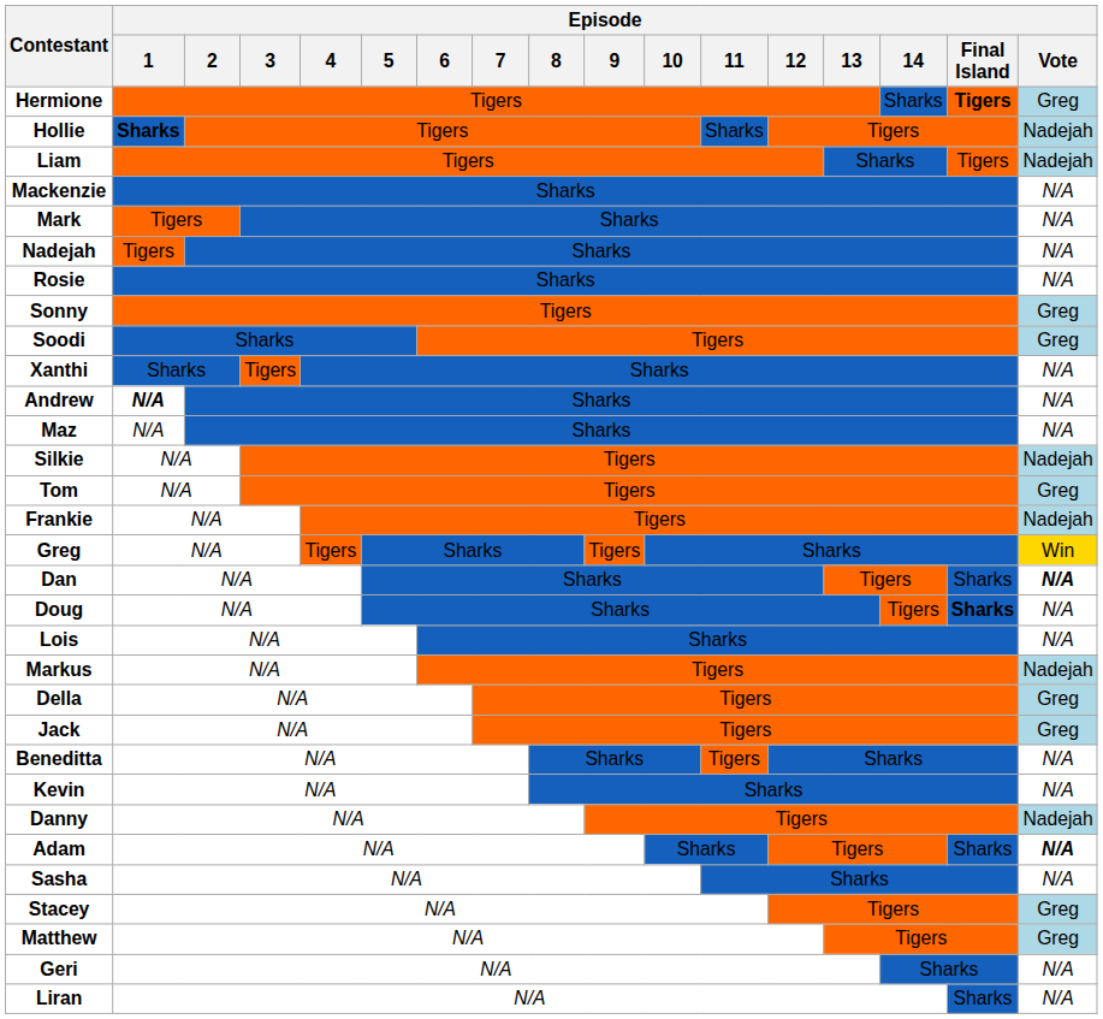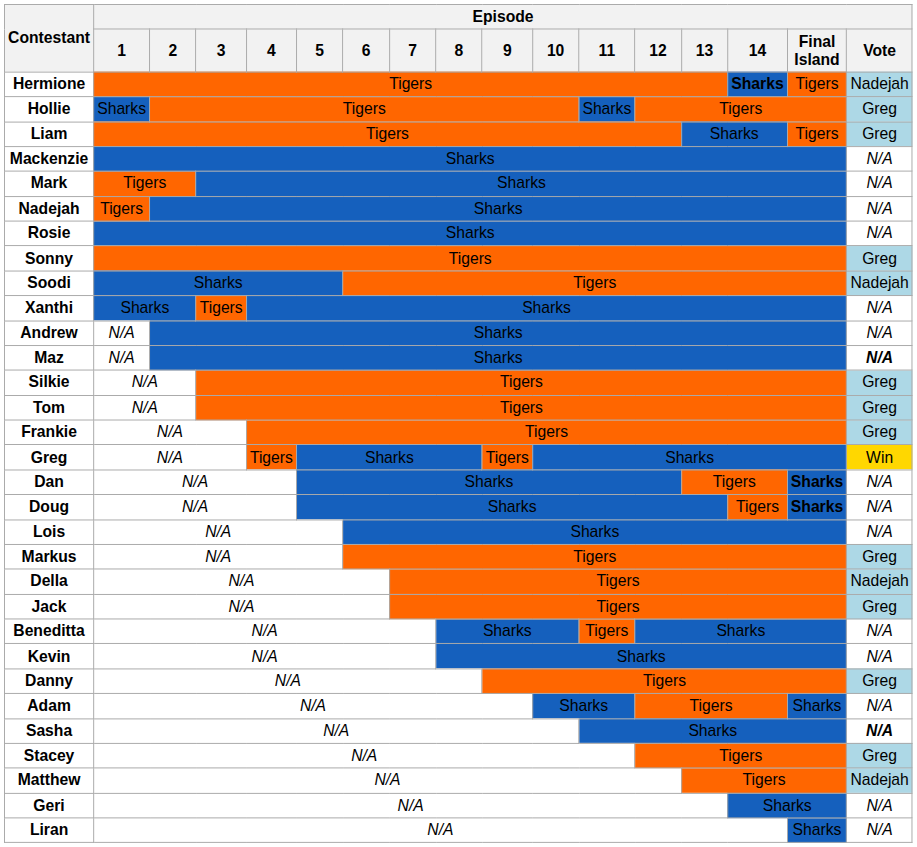Hermione | Episode / 14: normal -> bold
Hermione | Episode / Final Island: bold -> normal
Hermione | Episode / Vote: Greg -> Nadejah
Hollie | Episode / 1: bold -> normal
Hollie | Episode / Vote: Nadejah -> Greg
Liam | Episode / Vote: Nadejah -> Greg
Soodi | Episode / Vote: Greg -> Nadejah
Andrew | Episode / 1: bold -> normal
Maz | Episode / Vote: normal -> bold
Silkie | Episode / Vote: Nadejah -> Greg
Frankie | Episode / Vote: Nadejah -> Greg
Dan | Episode / Final Island: normal -> bold
Dan | Episode / Vote: bold -> normal
Markus | Episode / Vote: Nadejah -> Greg
Della | Episode / Vote: Greg -> Nadejah
Danny | Episode / Vote: Nadejah -> Greg
Adam | Episode / Vote: bold -> normal
Sasha | Episode / Vote: normal -> bold
Matthew | Episode / Vote: Greg -> Nadejah
